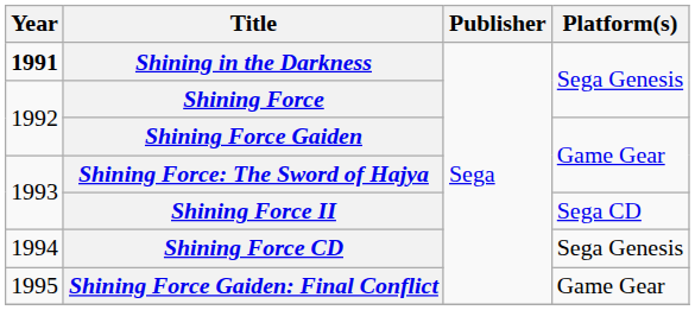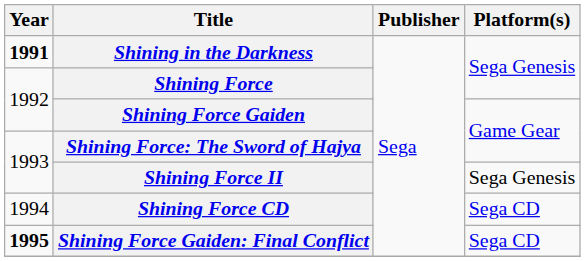Shining Force II | Platform(s): Sega CD -> Sega Genesis
Shining Force CD | Platform(s): Sega Genesis -> Sega CD
Shining Force Gaiden: Final Conflict | Year: normal -> bold
Shining Force Gaiden: Final Conflict | Platform(s): Game Gear -> Sega CD
